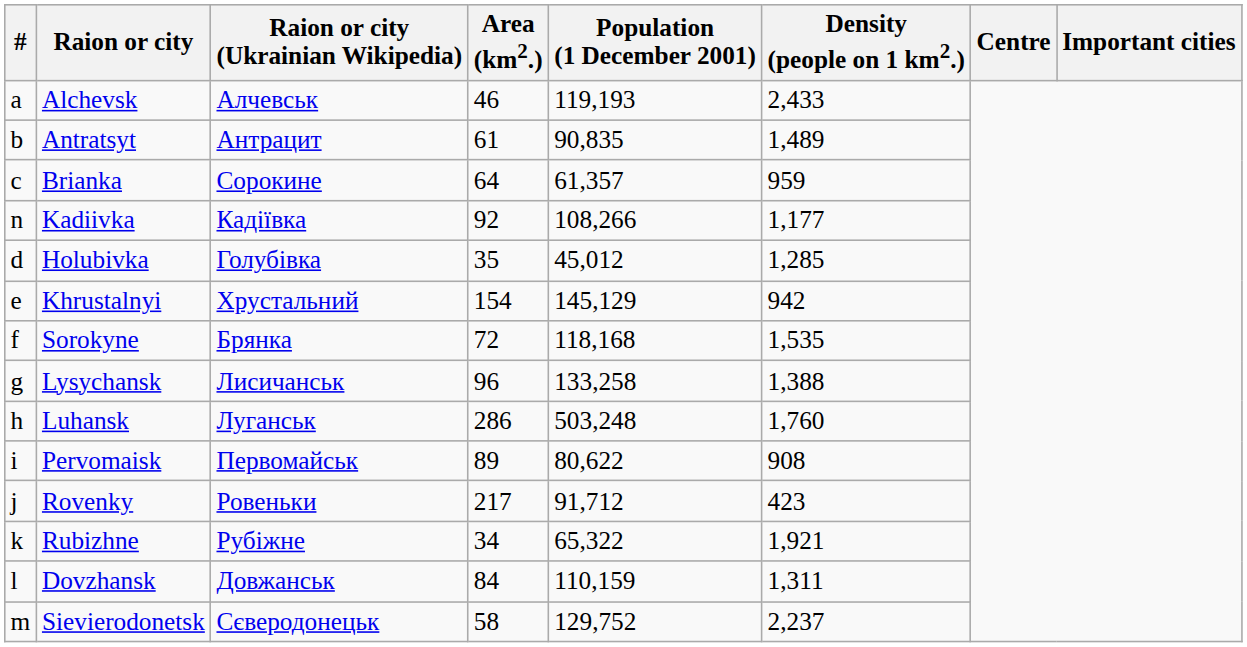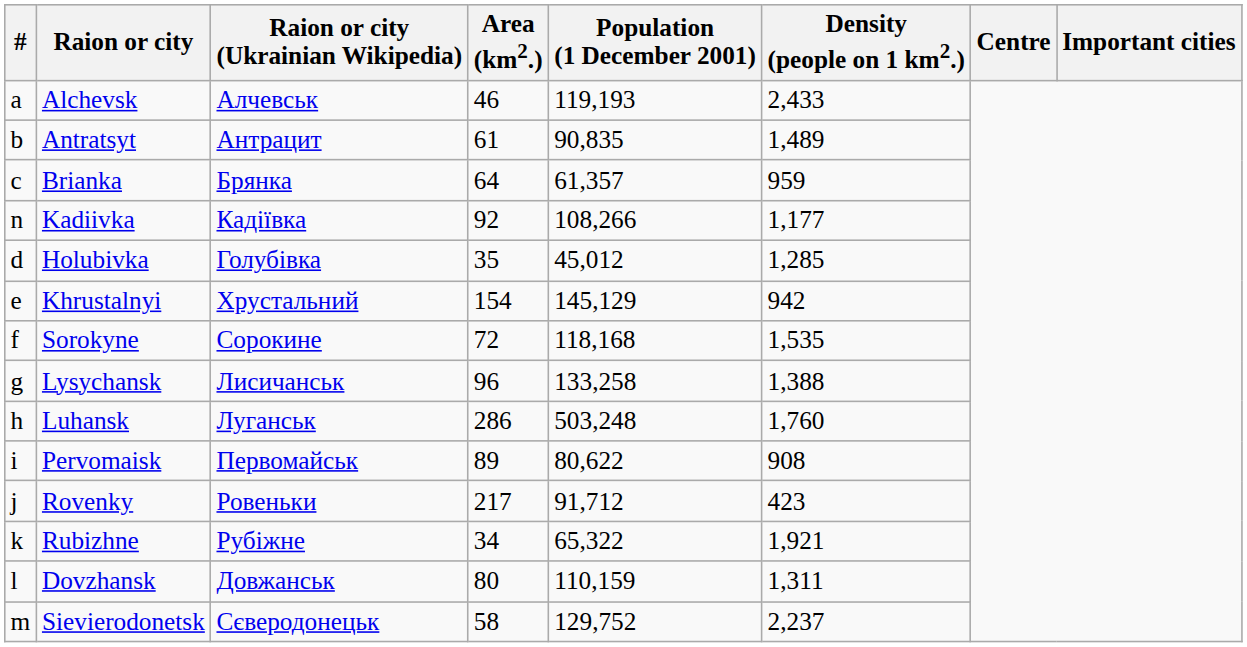Brianka | Raion or city (Ukrainian Wikipedia): Сорокине -> Брянка
Sorokyne | Raion or city (Ukrainian Wikipedia): Брянка -> Сорокине
Dovzhansk | Area (km2.): 84 -> 80
